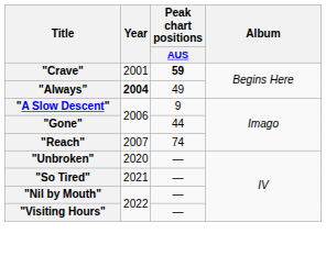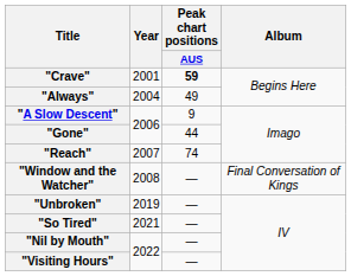"Always" | Year: bold -> normal
+ row: "Window and the Watcher" | 2008 | — | Final Conversation of Kings
"Unbroken" | Year: 2020 -> 2019
